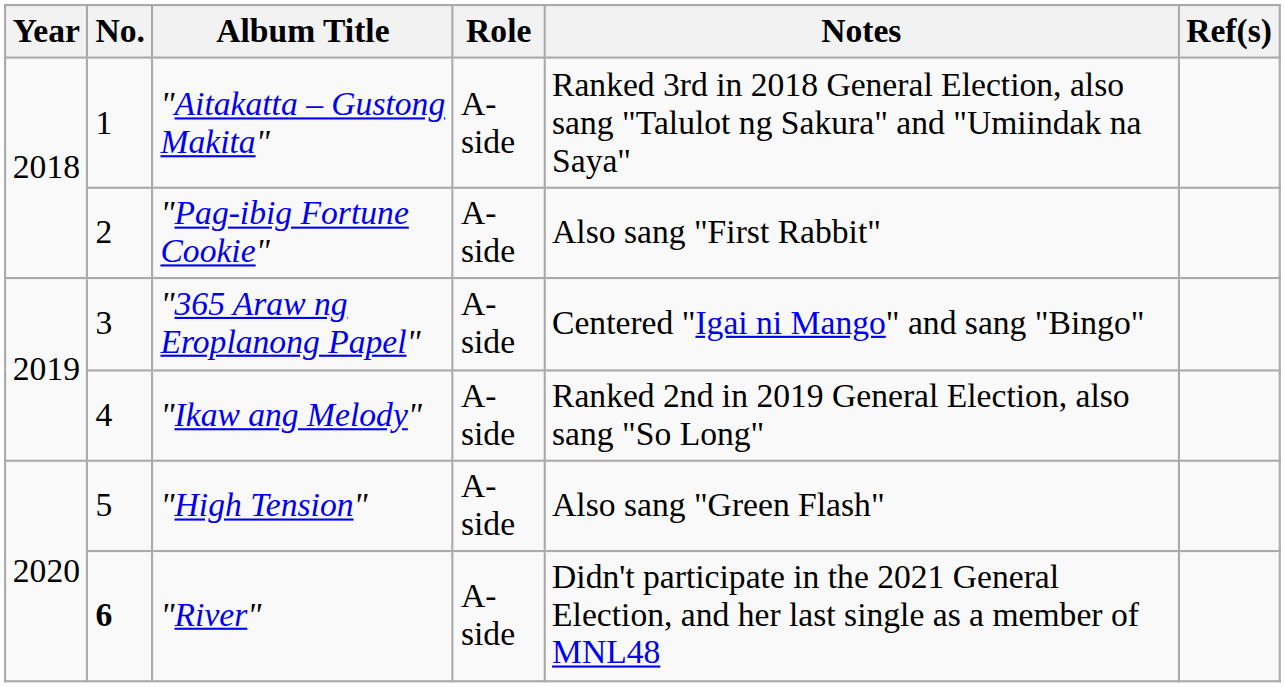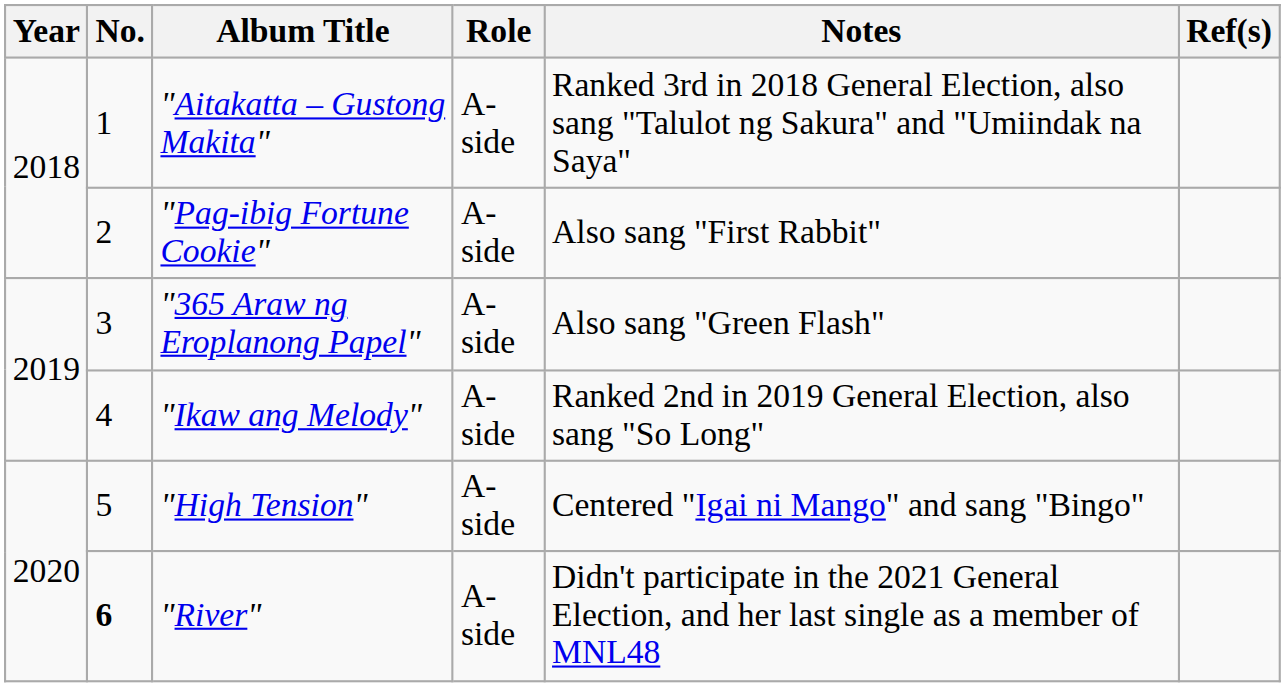"365 Araw ng Eroplanong Papel" | Notes: Centered "Igai ni Mango" and sang "Bingo" -> Also sang "Green Flash"
"High Tension" | Notes: Also sang "Green Flash" -> Centered "Igai ni Mango" and sang "Bingo"
